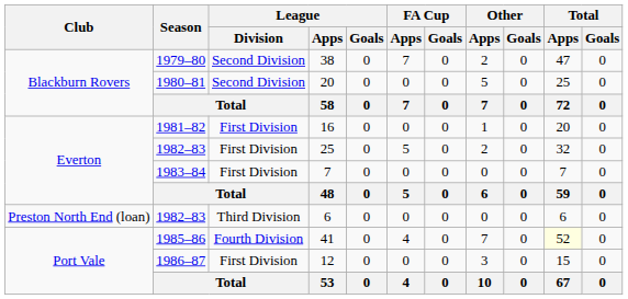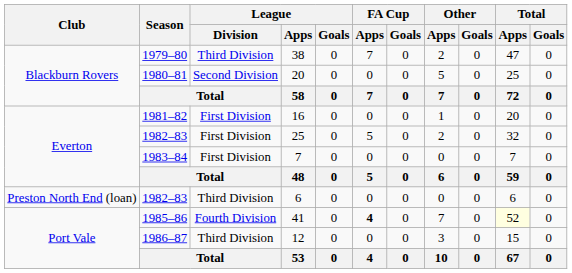38 | League / Division: Second Division -> Third Division
41 | FA Cup / Apps: normal -> bold
12 | League / Division: First Division -> Third Division
